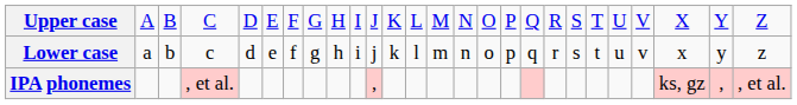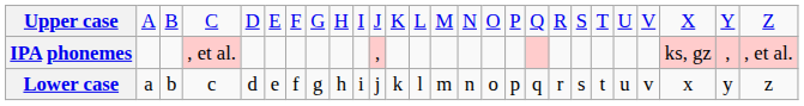rows swapped: Lower case <-> IPA phonemes
